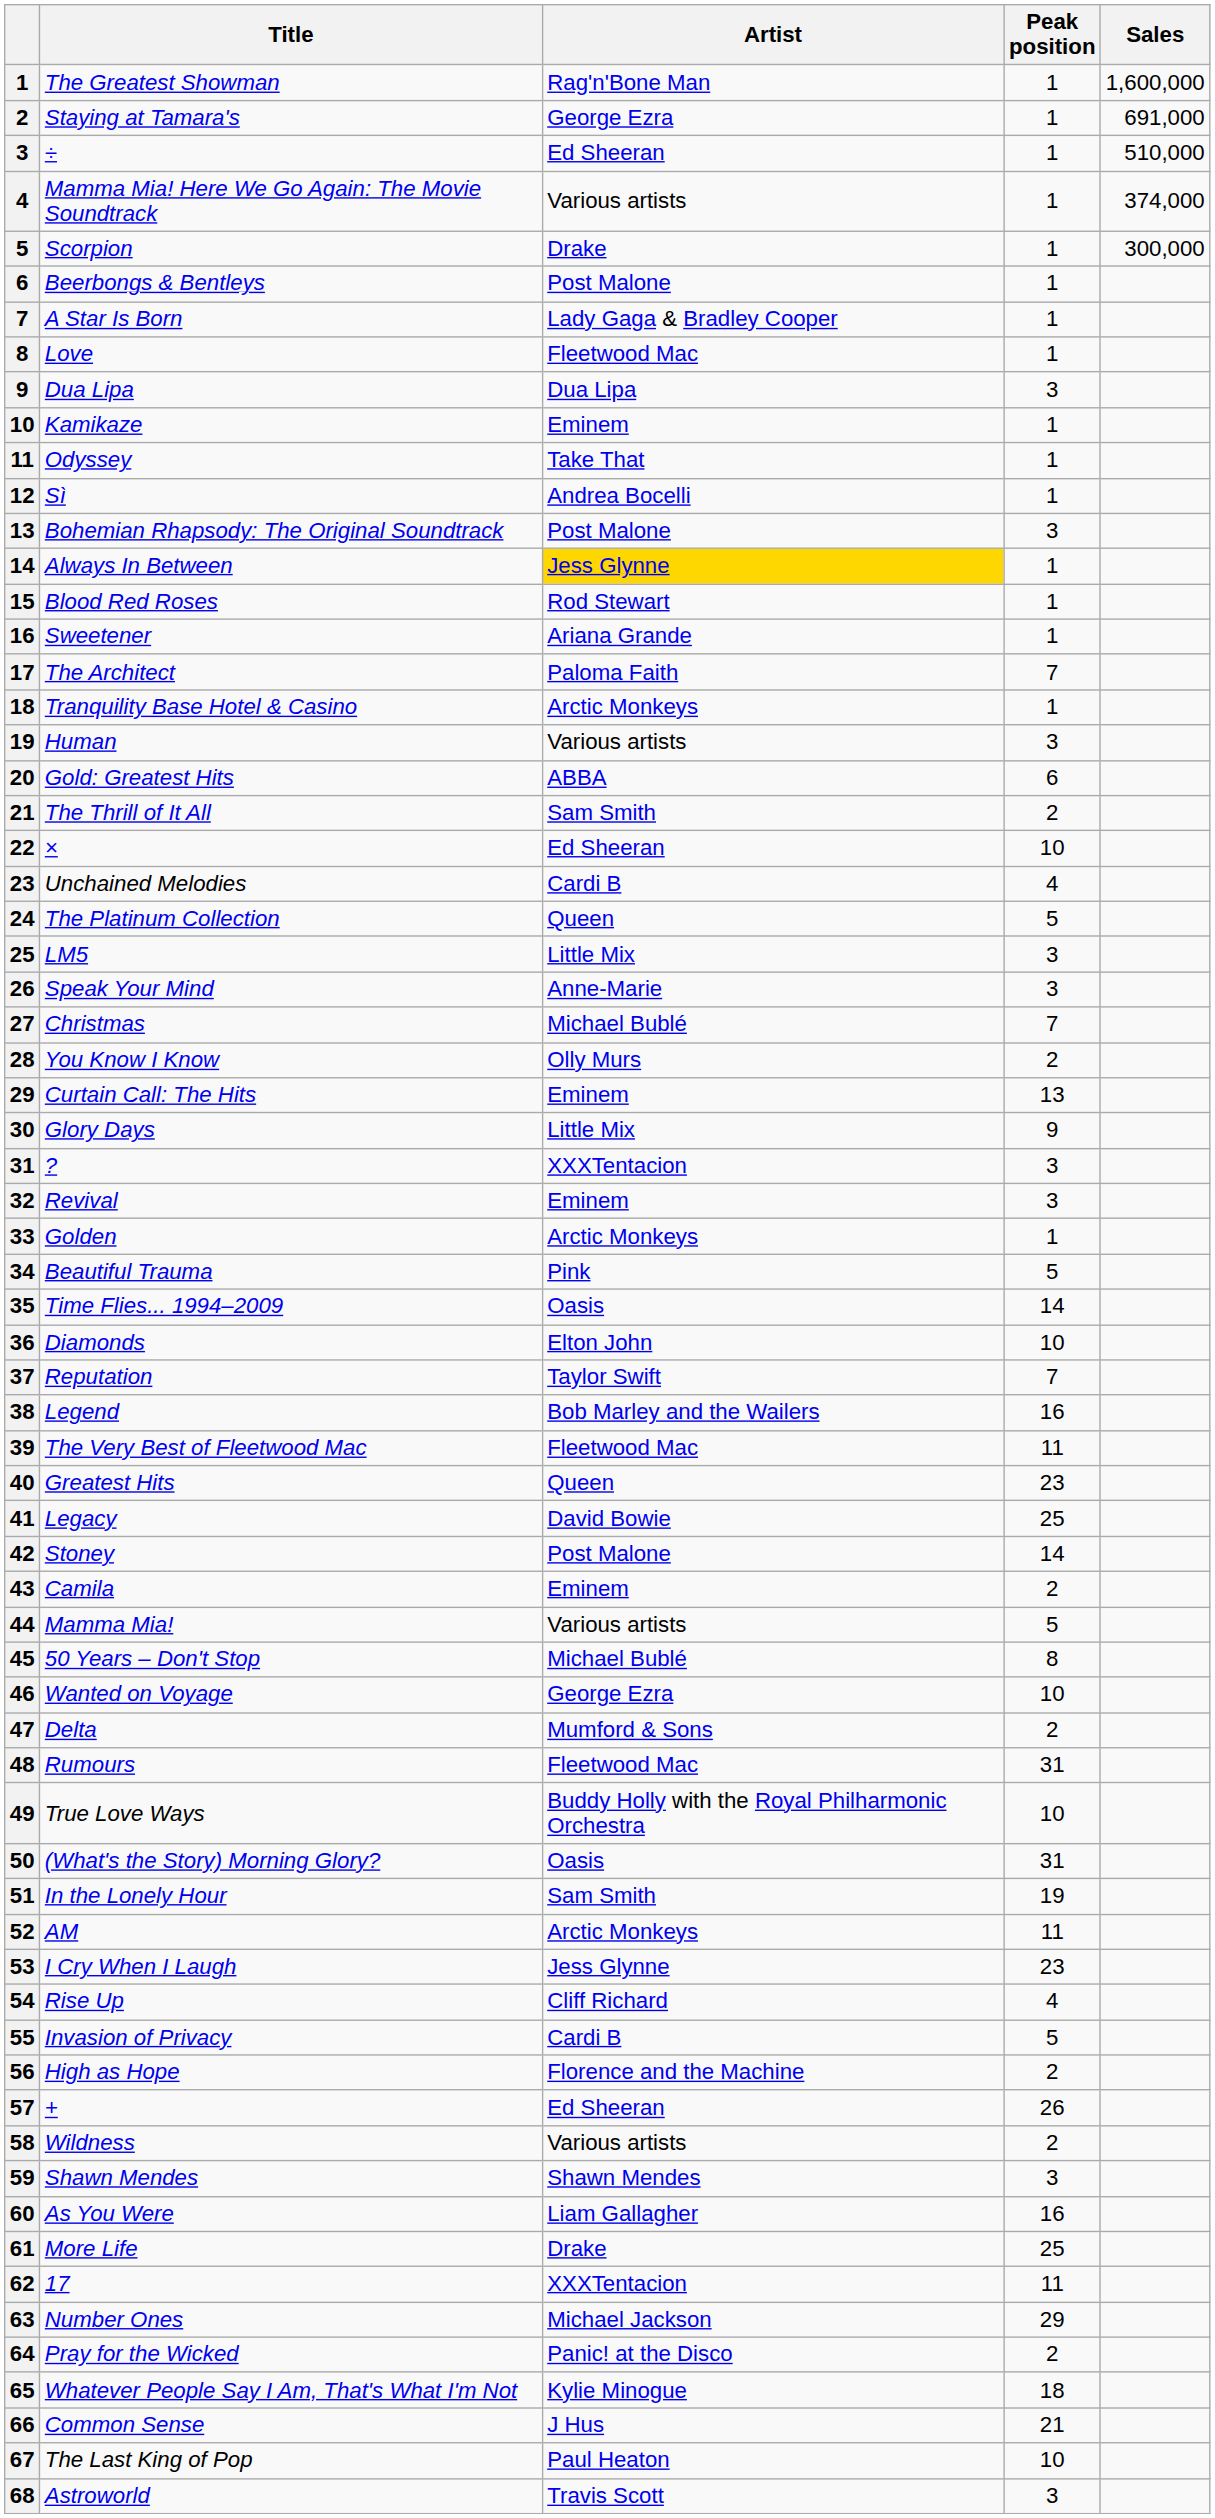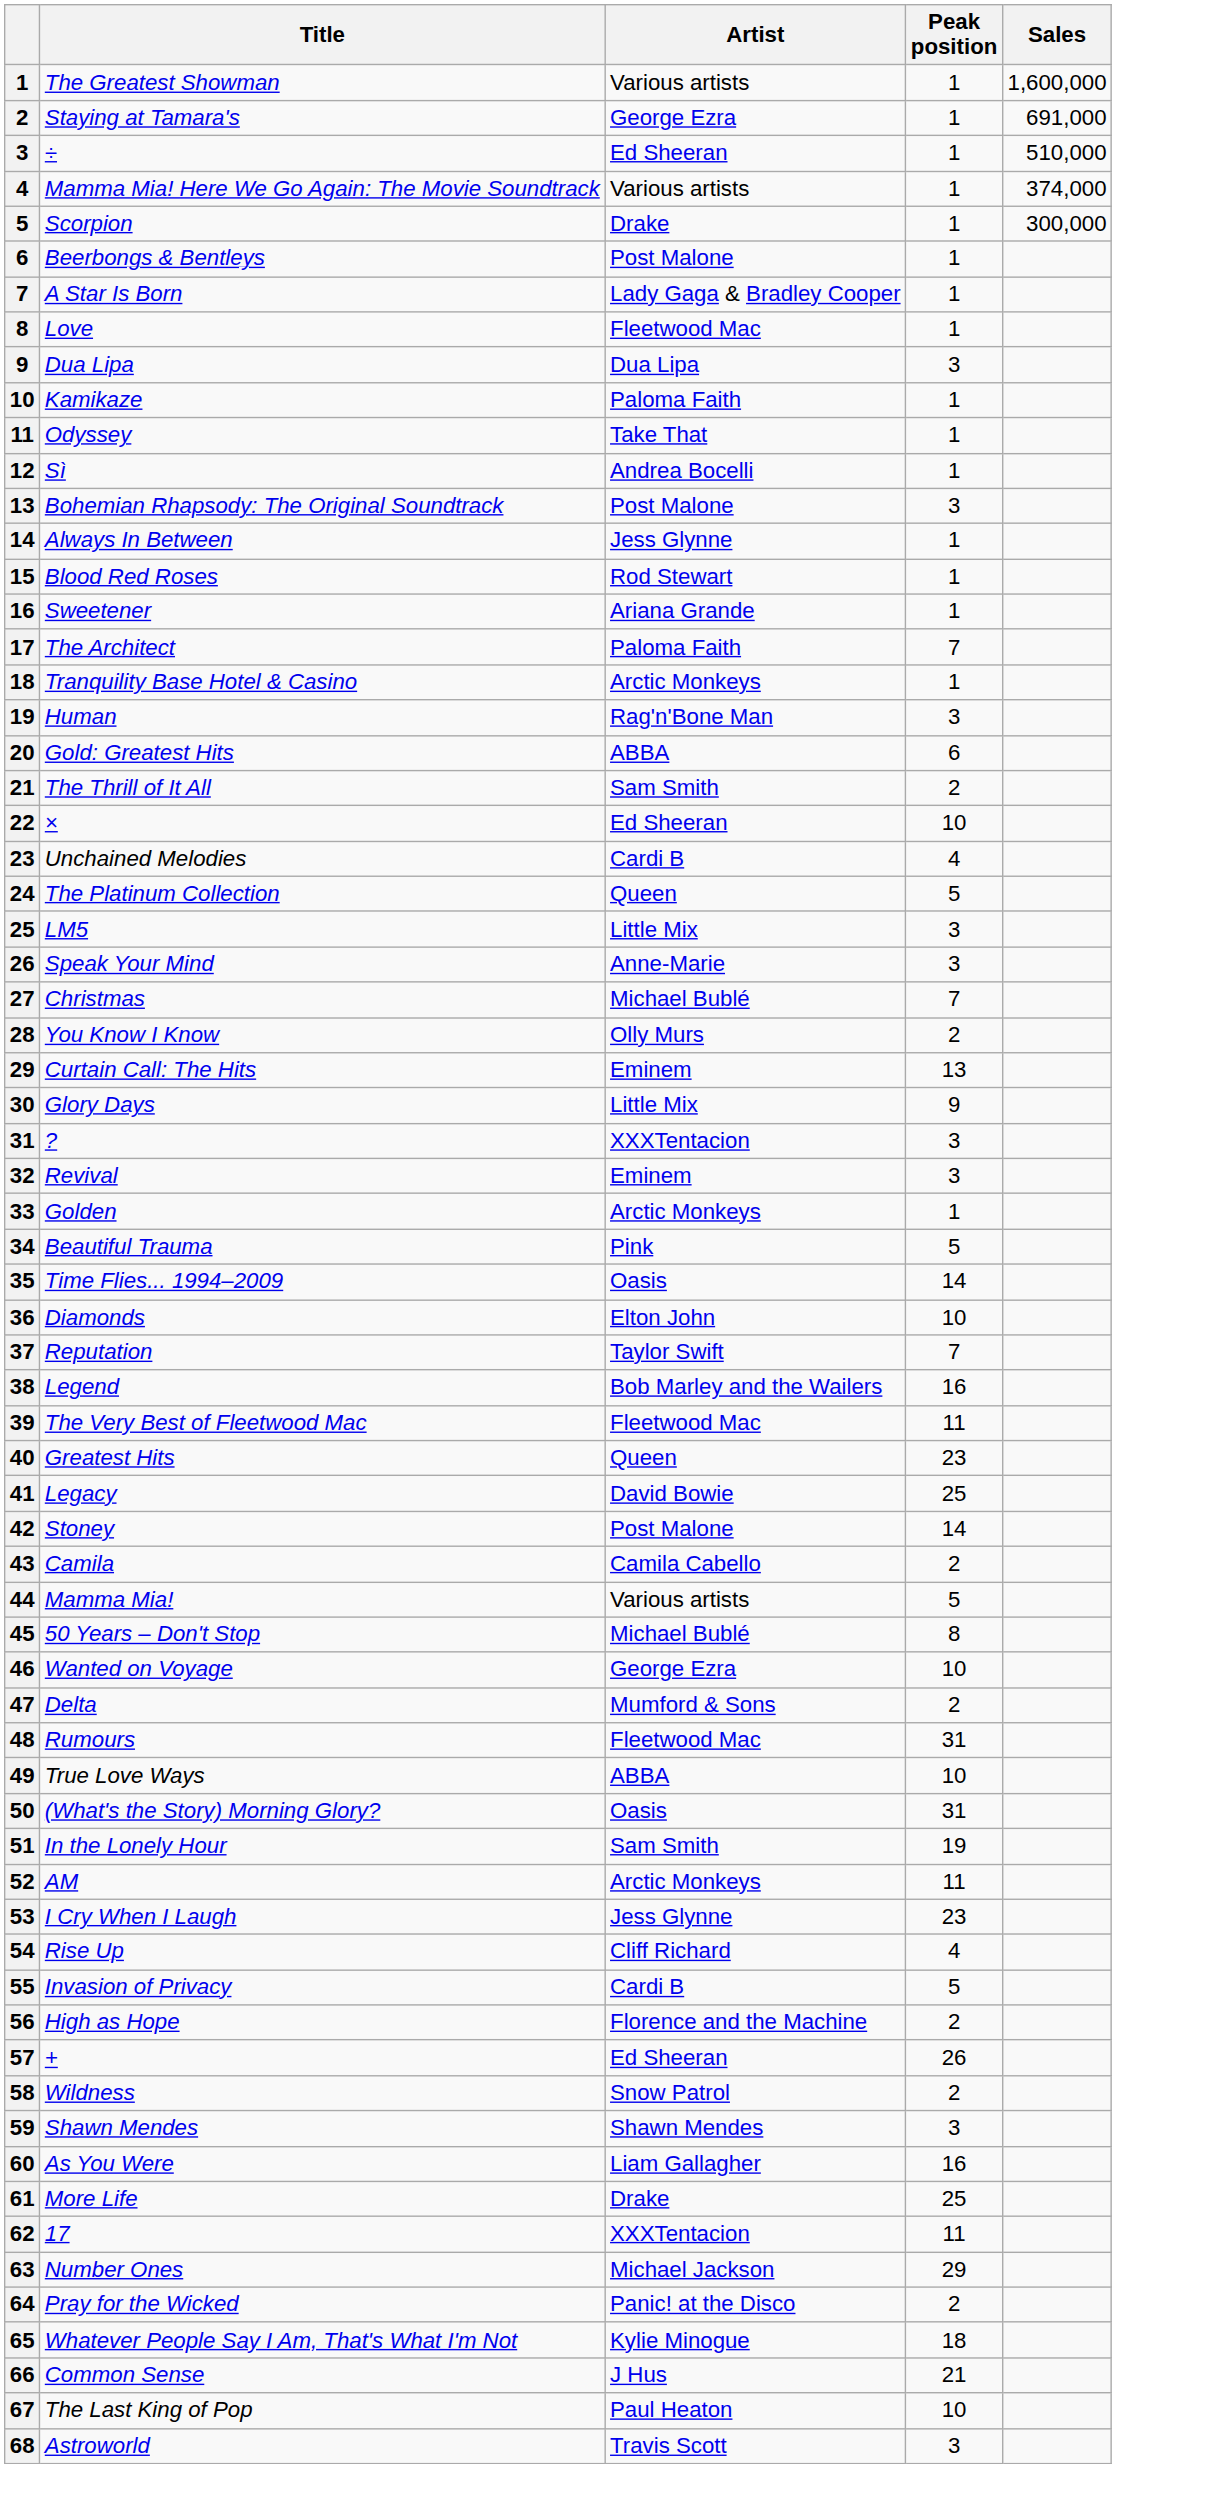The Greatest Showman | Artist: Rag'n'Bone Man -> Various artists
Kamikaze | Artist: Eminem -> Paloma Faith
Always In Between | Artist: gold background -> no background
Human | Artist: Various artists -> Rag'n'Bone Man
Camila | Artist: Eminem -> Camila Cabello
True Love Ways | Artist: Buddy Holly with the Royal Philharmonic Orchestra -> ABBA
Wildness | Artist: Various artists -> Snow Patrol
